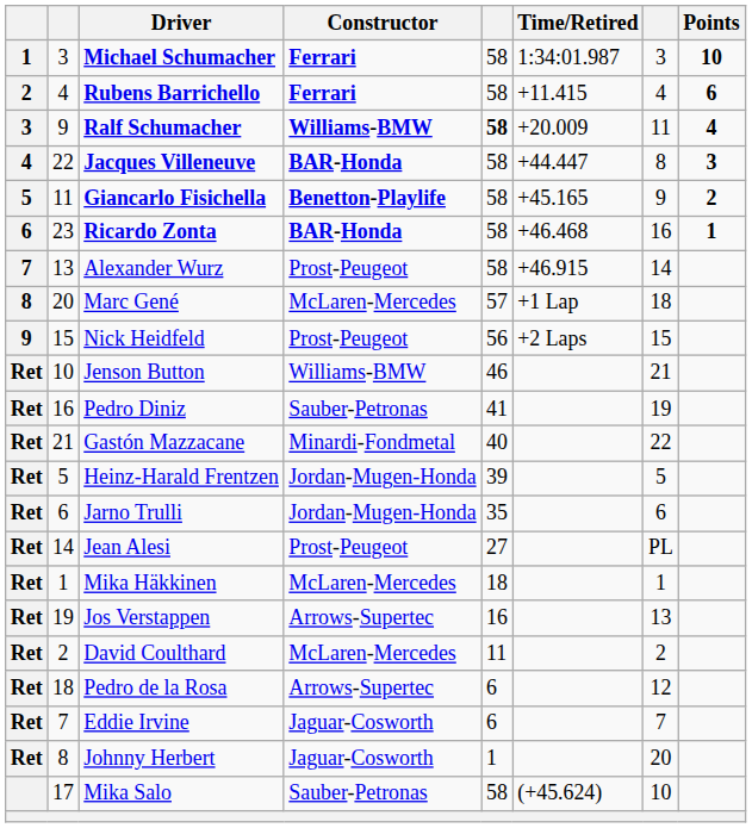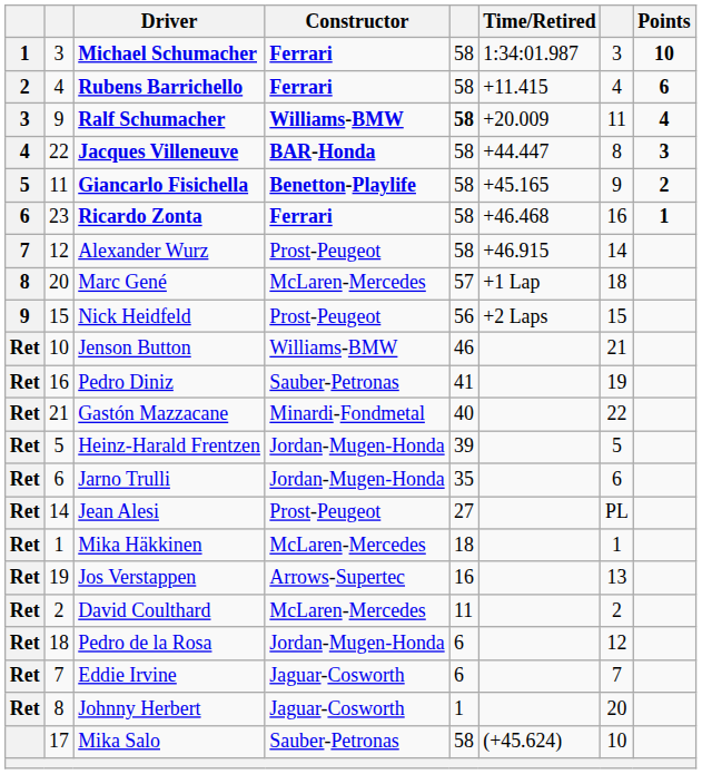Ricardo Zonta | Constructor: BAR-Honda -> Ferrari
Alexander Wurz | column 2: 13 -> 12
Pedro de la Rosa | Constructor: Arrows-Supertec -> Jordan-Mugen-Honda
